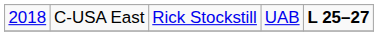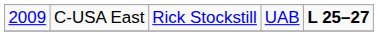C-USA East | column 1: 2018 -> 2009
